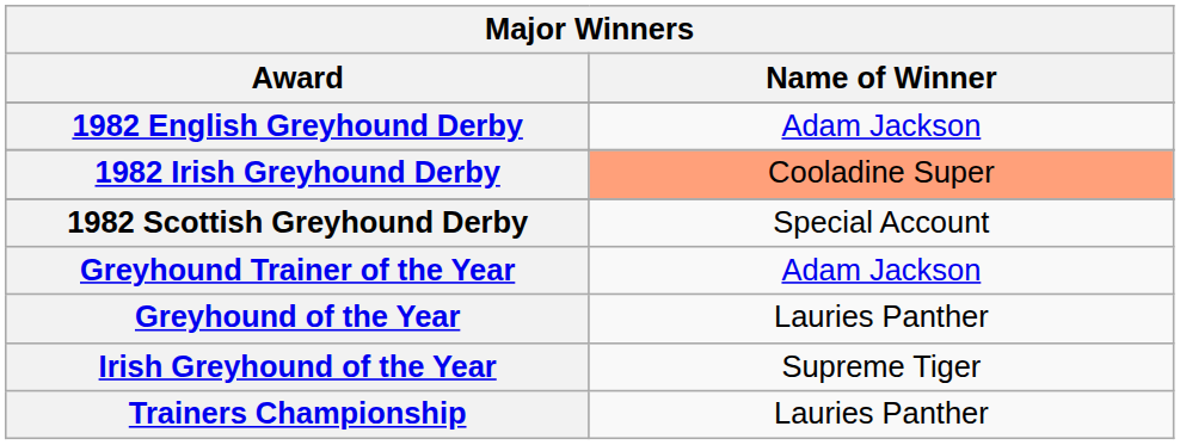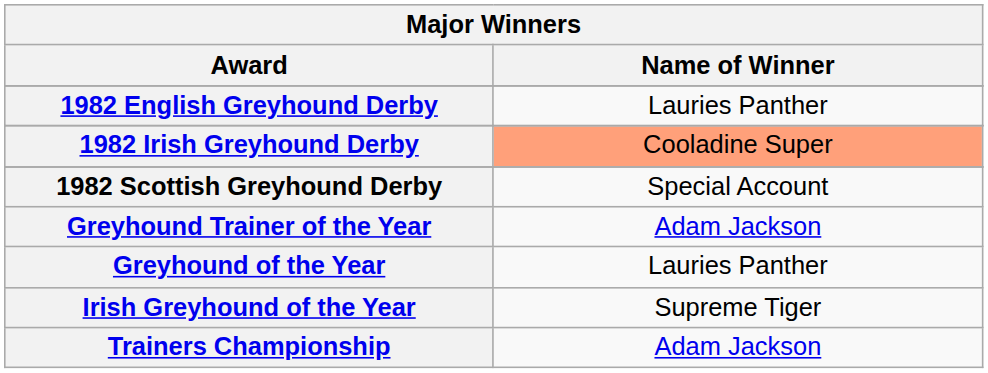1982 English Greyhound Derby | Name of Winner: Adam Jackson -> Lauries Panther
Trainers Championship | Name of Winner: Lauries Panther -> Adam Jackson
